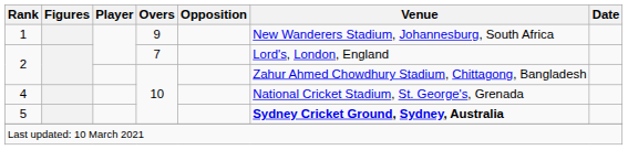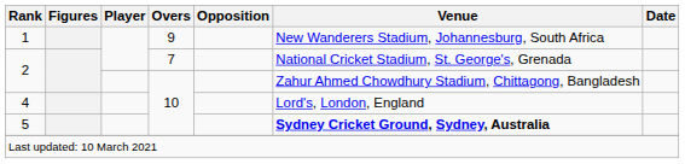2 / 7 | Venue: Lord's, London, England -> National Cricket Stadium, St. George's, Grenada
4 | Venue: National Cricket Stadium, St. George's, Grenada -> Lord's, London, England
